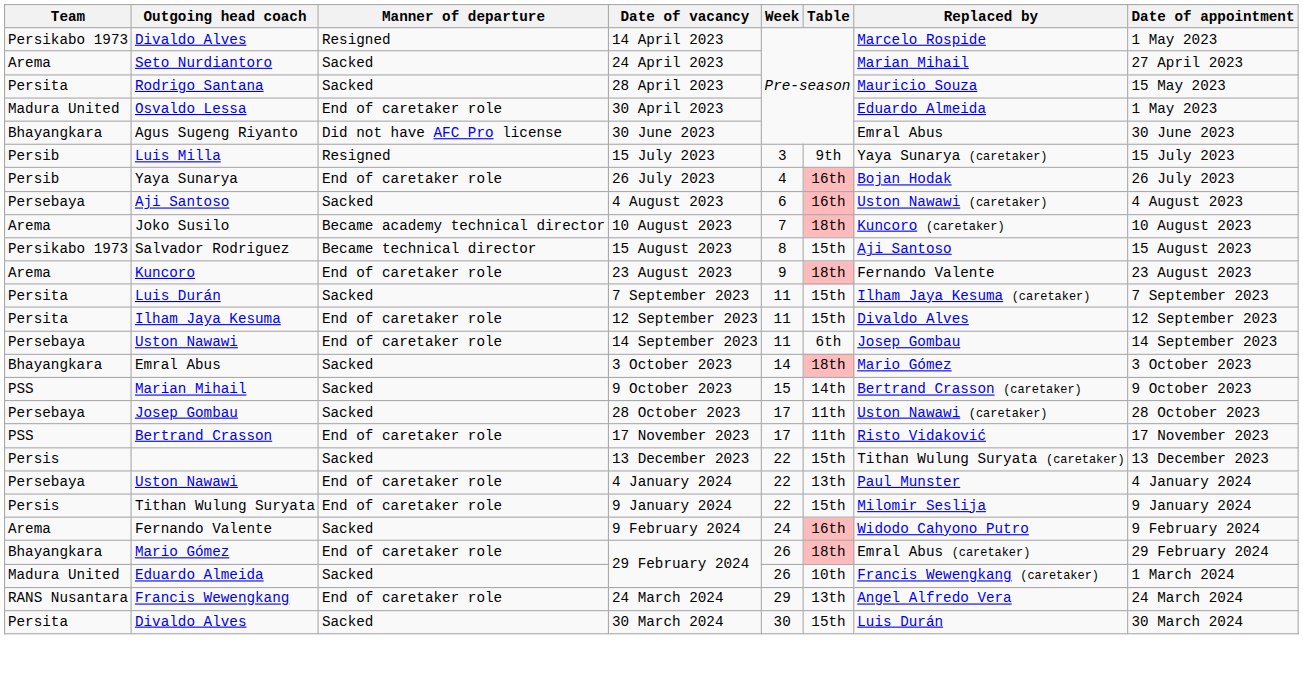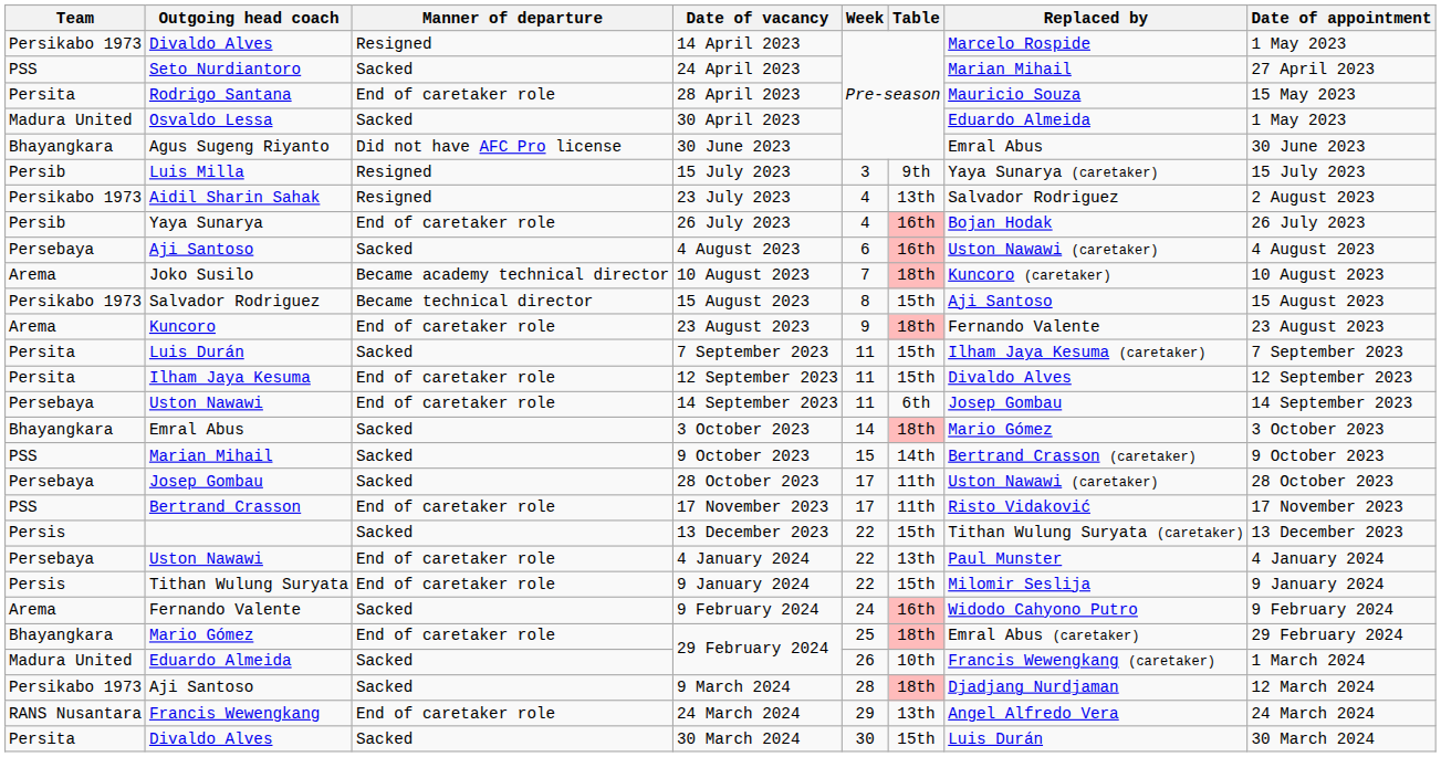24 April 2023 | Team: Arema -> PSS
28 April 2023 | Manner of departure: Sacked -> End of caretaker role
30 April 2023 | Manner of departure: End of caretaker role -> Sacked
+ row: Persikabo 1973 | Aidil Sharin Sahak | Resigned | 23 July 2023 | 4 | 13th | Salvador Rodriguez | 2 August 2023
Mario Gómez / 29 February 2024 | Week: 26 -> 25
+ row: Persikabo 1973 | Aji Santoso | Sacked | 9 March 2024 | 28 | 18th | Djadjang Nurdjaman | 12 March 2024
